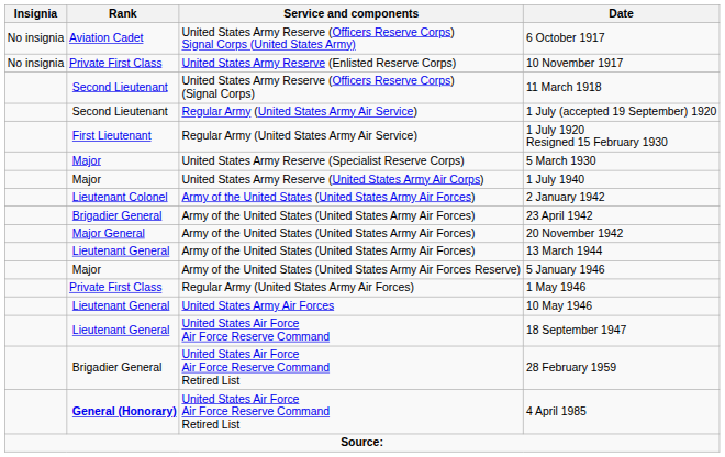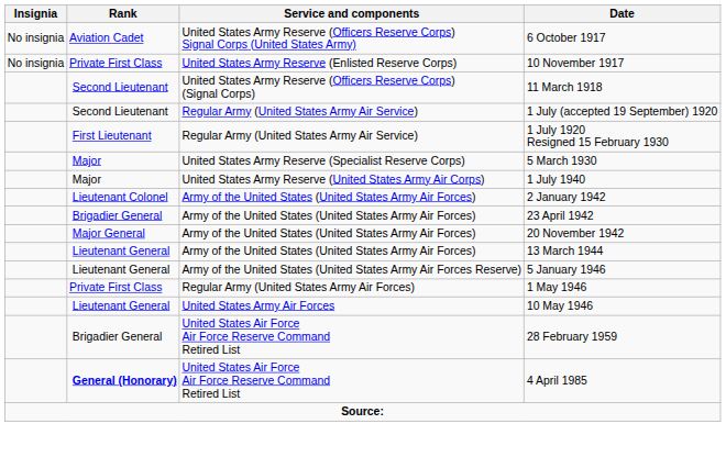5 January 1946 | Rank: Major -> Lieutenant General
- row: Lieutenant General | United States Air Force Air Force Reserve Command | 18 September 1947
